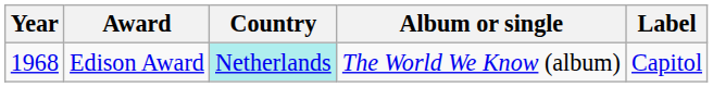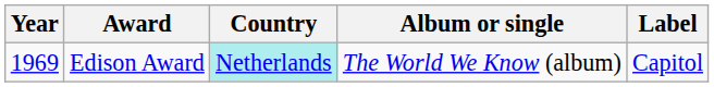Edison Award | Year: 1968 -> 1969
